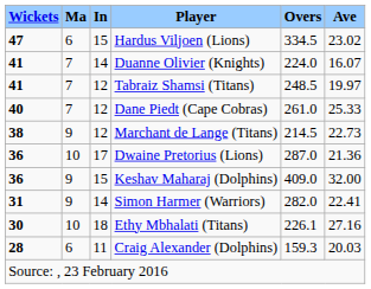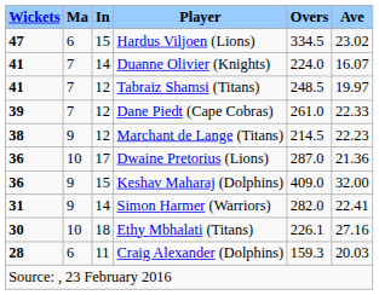Dane Piedt (Cape Cobras) | Wickets: 40 -> 39
Dane Piedt (Cape Cobras) | Ave: 25.33 -> 22.33
Marchant de Lange (Titans) | Ave: 22.73 -> 22.23
